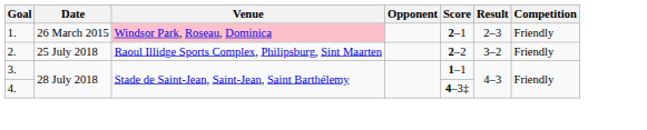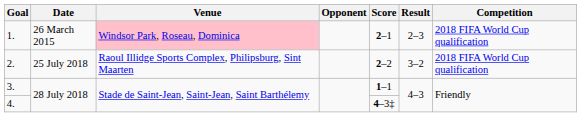1. | Competition: Friendly -> 2018 FIFA World Cup qualification
2. | Competition: Friendly -> 2018 FIFA World Cup qualification
